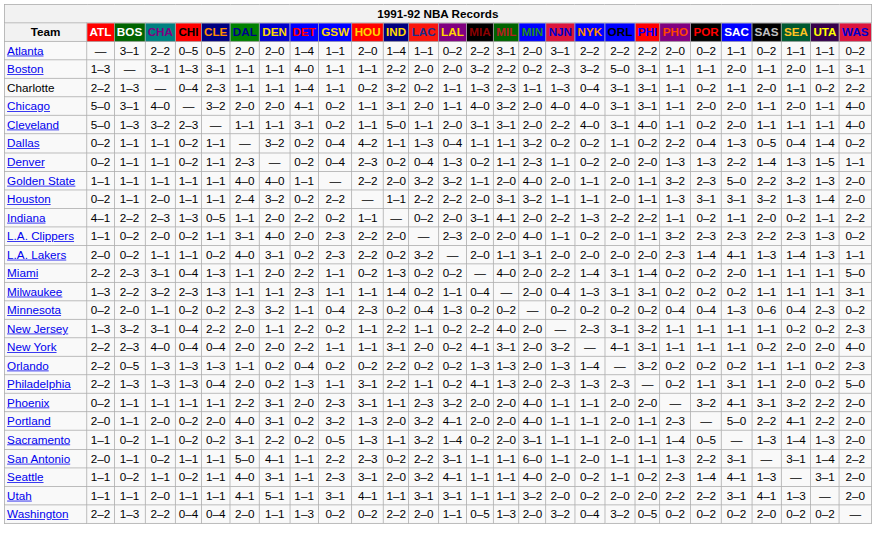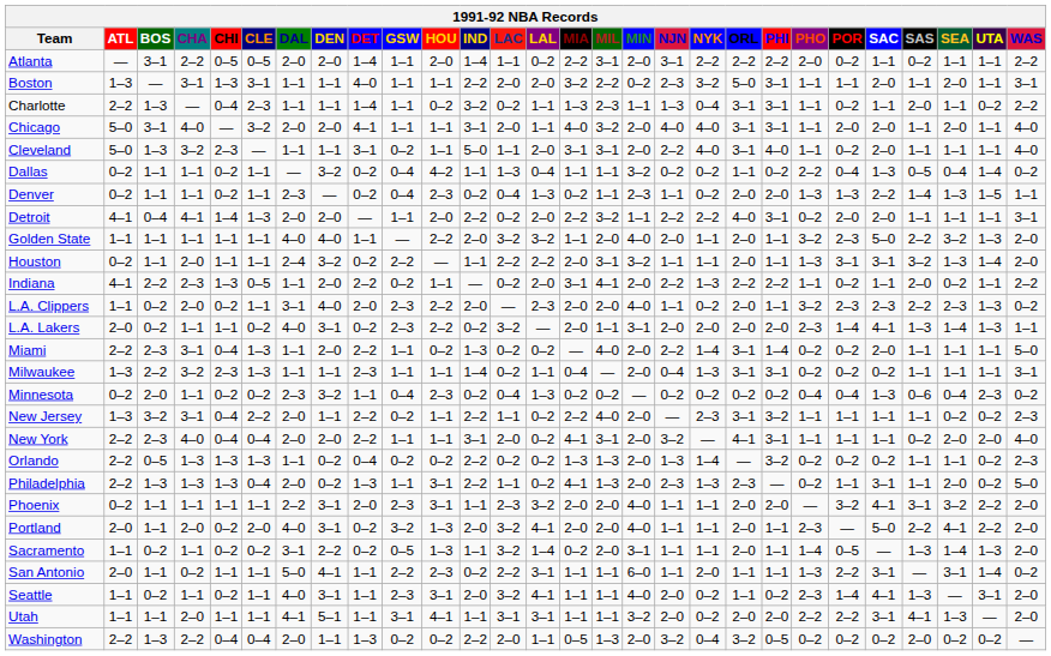Atlanta | WAS: 0–2 -> 2–2
Chicago | GSW: 0–2 -> 1–1
+ row: Detroit | 4–1 | 0–4 | 4–1 | 1–4 | 1–3 | 2–0 | 2–0 | — | 1–1 | 2–0 | 2–2 | 0–2 | 2–0 | 2–2 | 3–2 | 1–1 | 2–2 | 2–2 | 4–0 | 3–1 | 0–2 | 2–0 | 2–0 | 1–1 | 1–1 | 1–1 | 3–1
San Antonio | WAS: 2–2 -> 0–2
